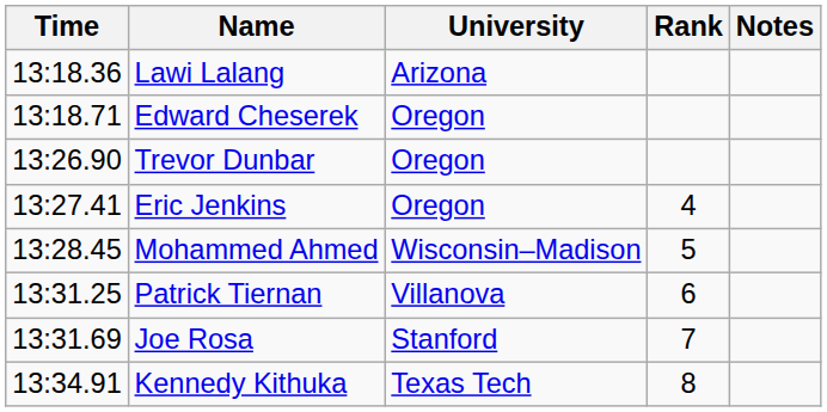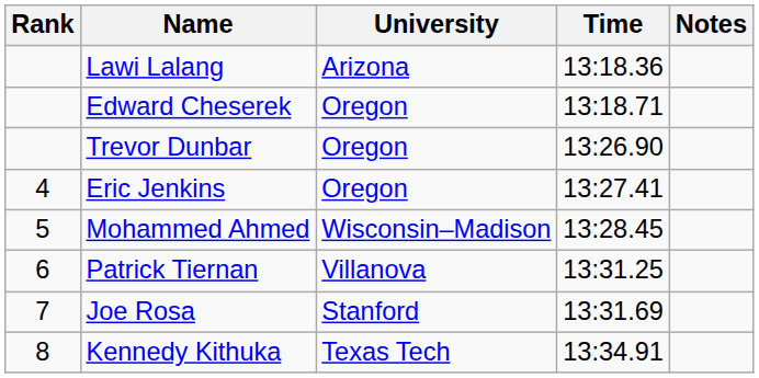columns swapped: Rank <-> Time
